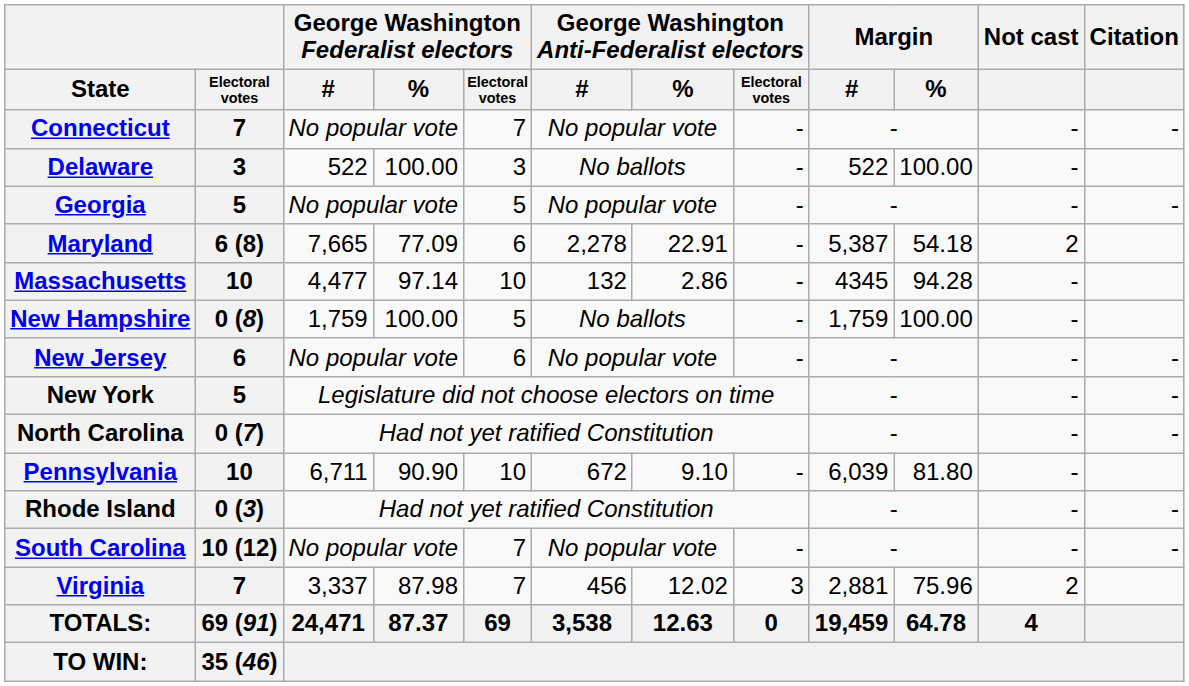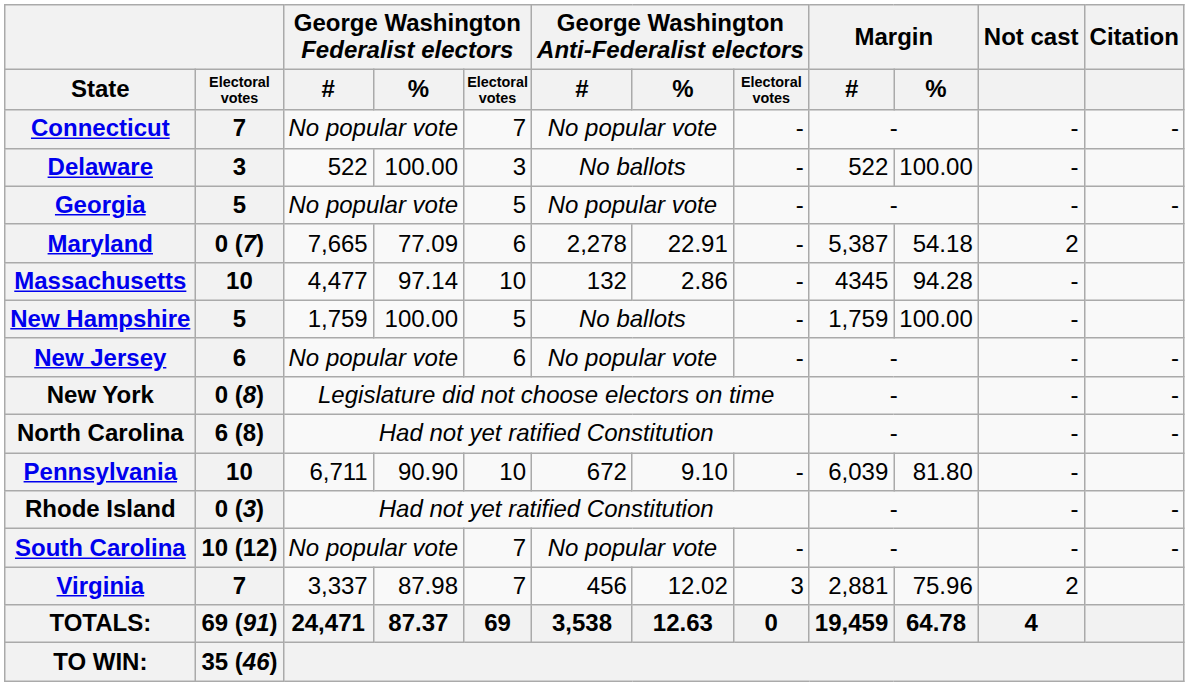Maryland | Electoral votes: 6 (8) -> 0 (7)
New Hampshire | Electoral votes: 0 (8) -> 5
New York | Electoral votes: 5 -> 0 (8)
North Carolina | Electoral votes: 0 (7) -> 6 (8)
